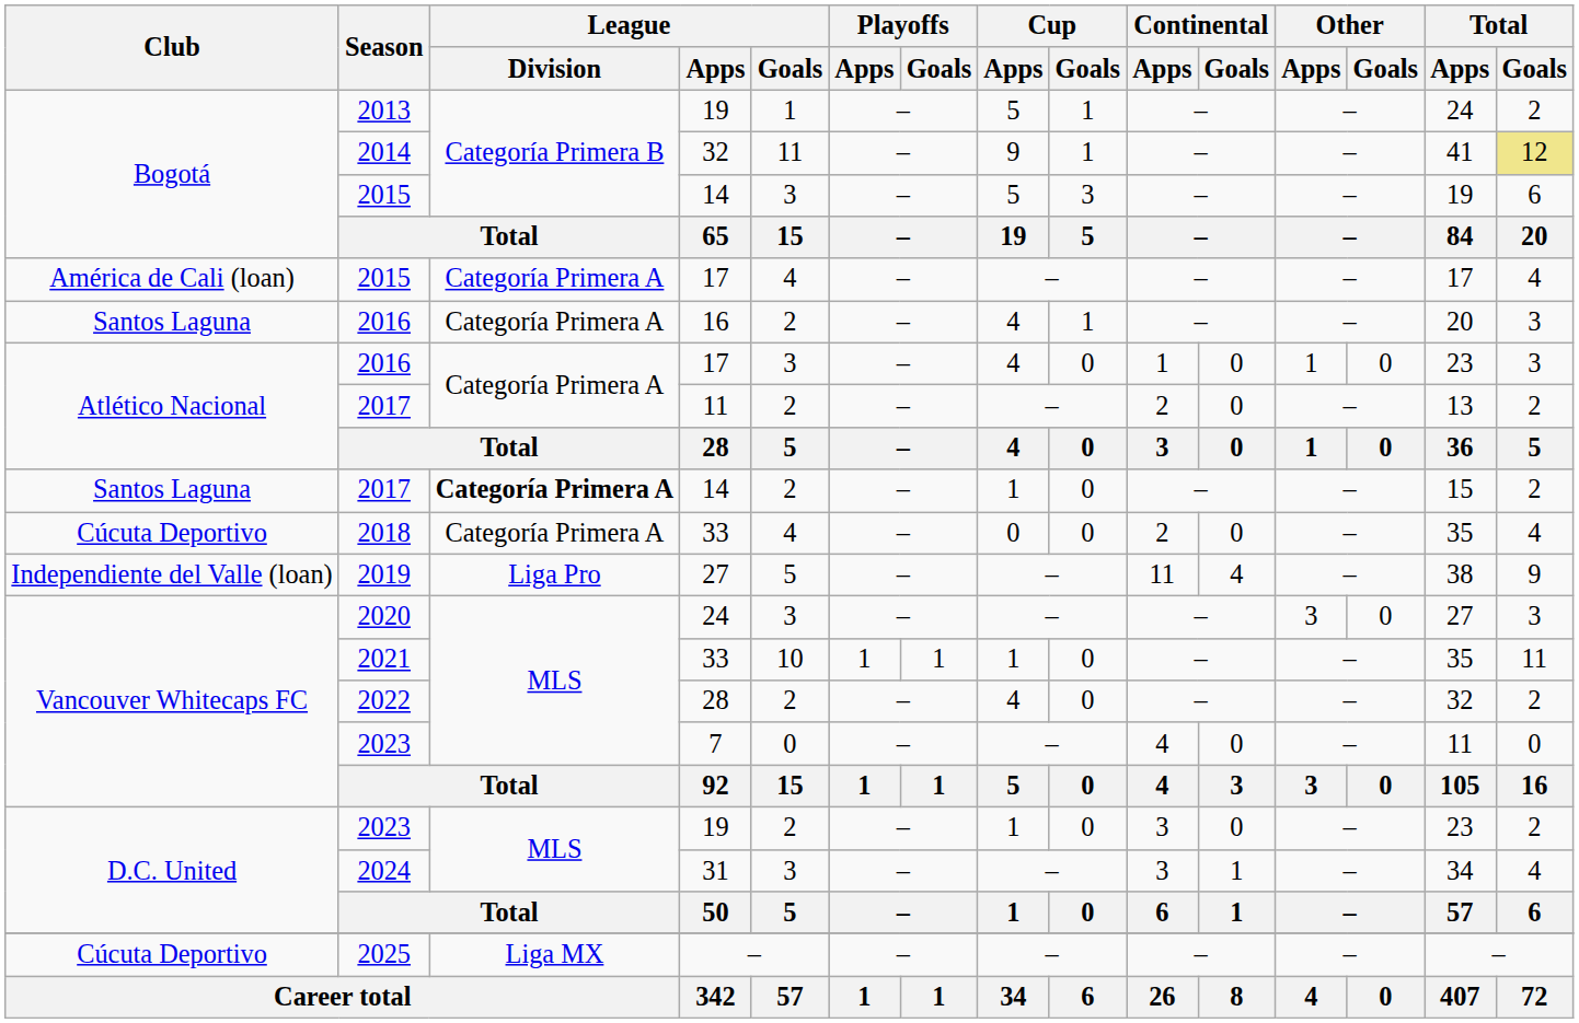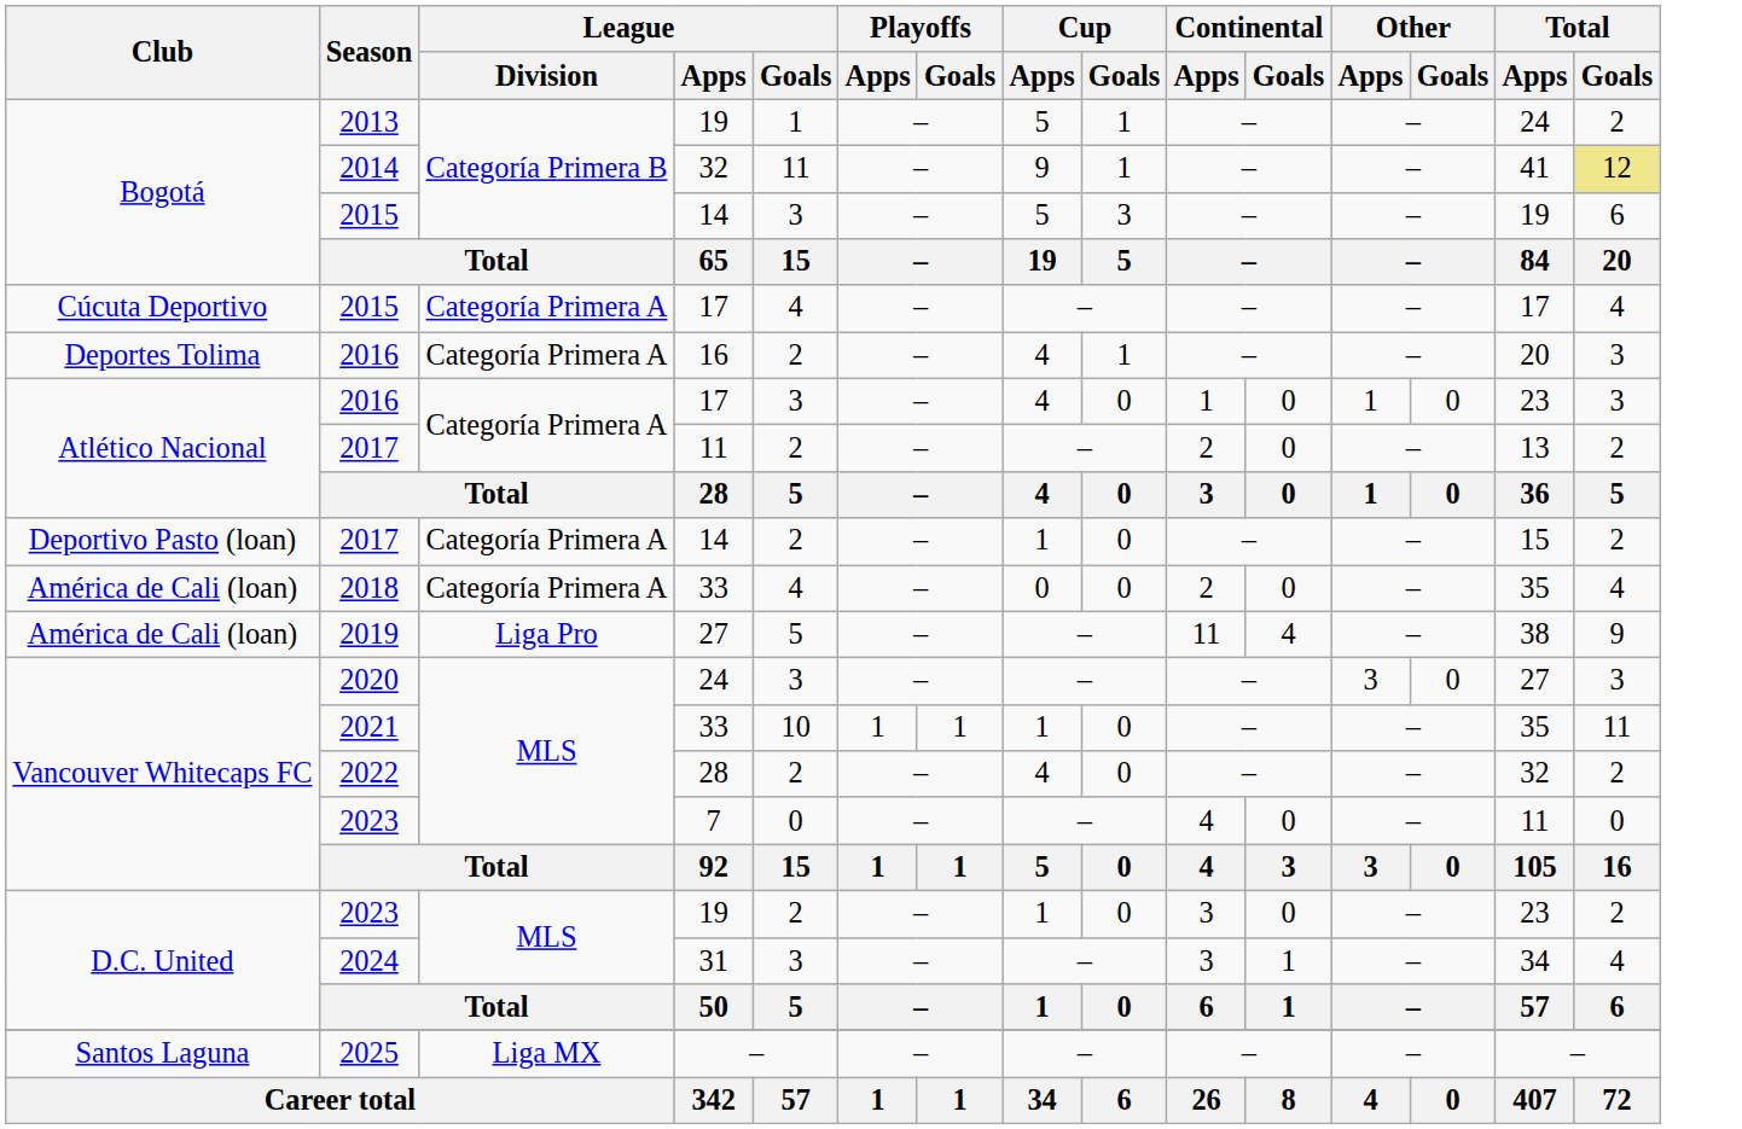2015 / 17 | Club: América de Cali (loan) -> Cúcuta Deportivo
2016 / 16 | Club: Santos Laguna -> Deportes Tolima
2017 / 14 | Club: Santos Laguna -> Deportivo Pasto (loan)
2017 / 14 | League / Division: bold -> normal
2018 | Club: Cúcuta Deportivo -> América de Cali (loan)
2019 | Club: Independiente del Valle (loan) -> América de Cali (loan)
2025 | Club: Cúcuta Deportivo -> Santos Laguna
